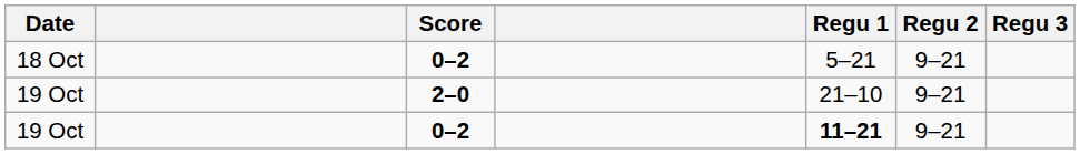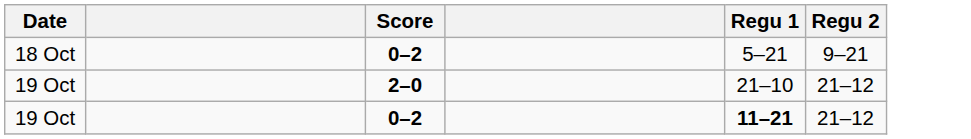- column: Regu 3
19 Oct / 2–0 | Regu 2: 9–21 -> 21–12
19 Oct / 0–2 | Regu 2: 9–21 -> 21–12
